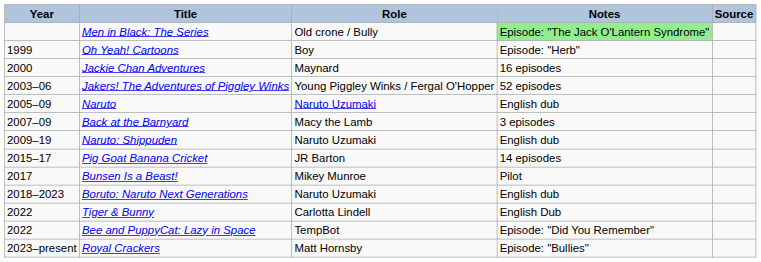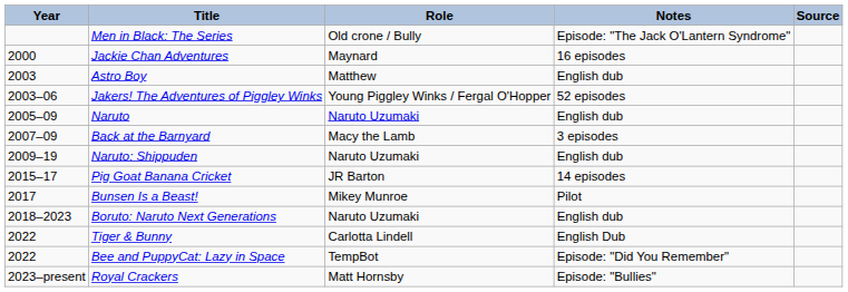Men in Black: The Series | Notes: lightgreen background -> no background
- row: 1999 | Oh Yeah! Cartoons | Boy | Episode: "Herb"
+ row: 2003 | Astro Boy | Matthew | English dub
